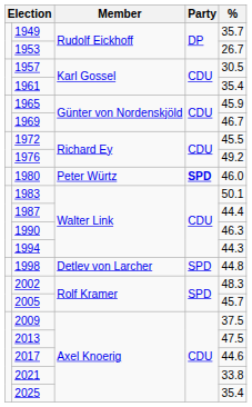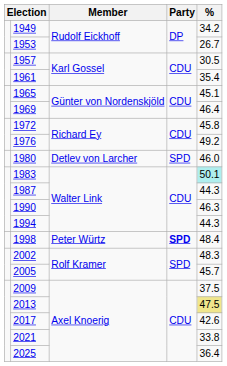1949 | %: 35.7 -> 34.2
1965 | %: 45.9 -> 45.1
1969 | %: 46.7 -> 46.4
1972 | %: 45.5 -> 45.8
1980 | Member: Peter Würtz -> Detlev von Larcher
1980 | Party: bold -> normal
1983 | %: no background -> paleturquoise background
1987 | %: 44.4 -> 44.3
1998 | Member: Detlev von Larcher -> Peter Würtz
1998 | Party: normal -> bold
1998 | %: 44.8 -> 48.4
2013 | %: no background -> khaki background
2017 | %: 44.6 -> 42.6
2025 | %: 35.4 -> 36.4
